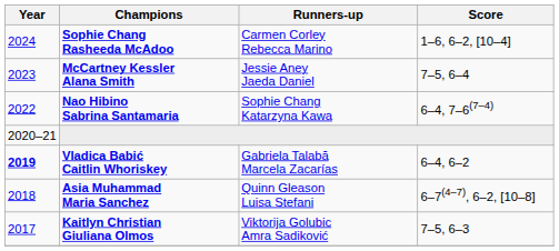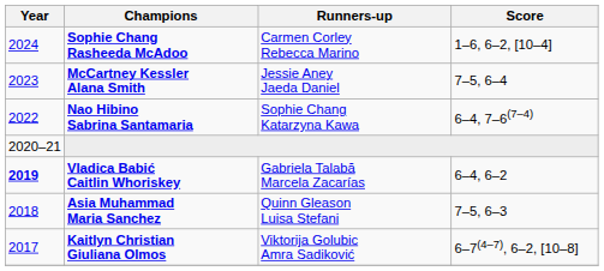Asia Muhammad Maria Sanchez | Score: 6–7(4–7), 6–2, [10–8] -> 7–5, 6–3
Kaitlyn Christian Giuliana Olmos | Score: 7–5, 6–3 -> 6–7(4–7), 6–2, [10–8]
